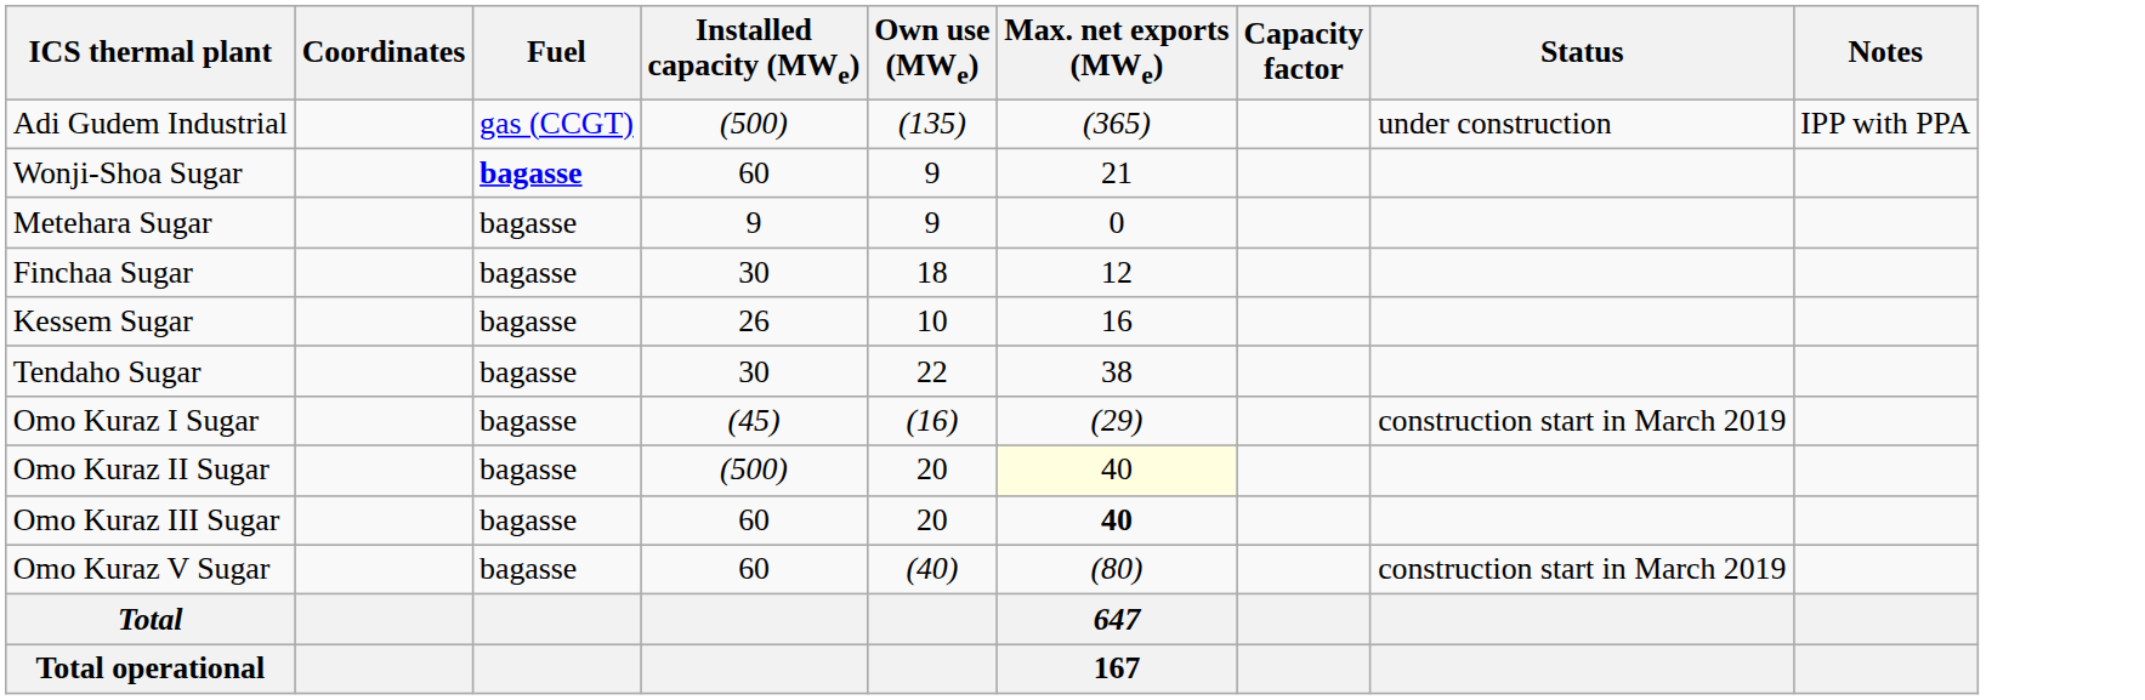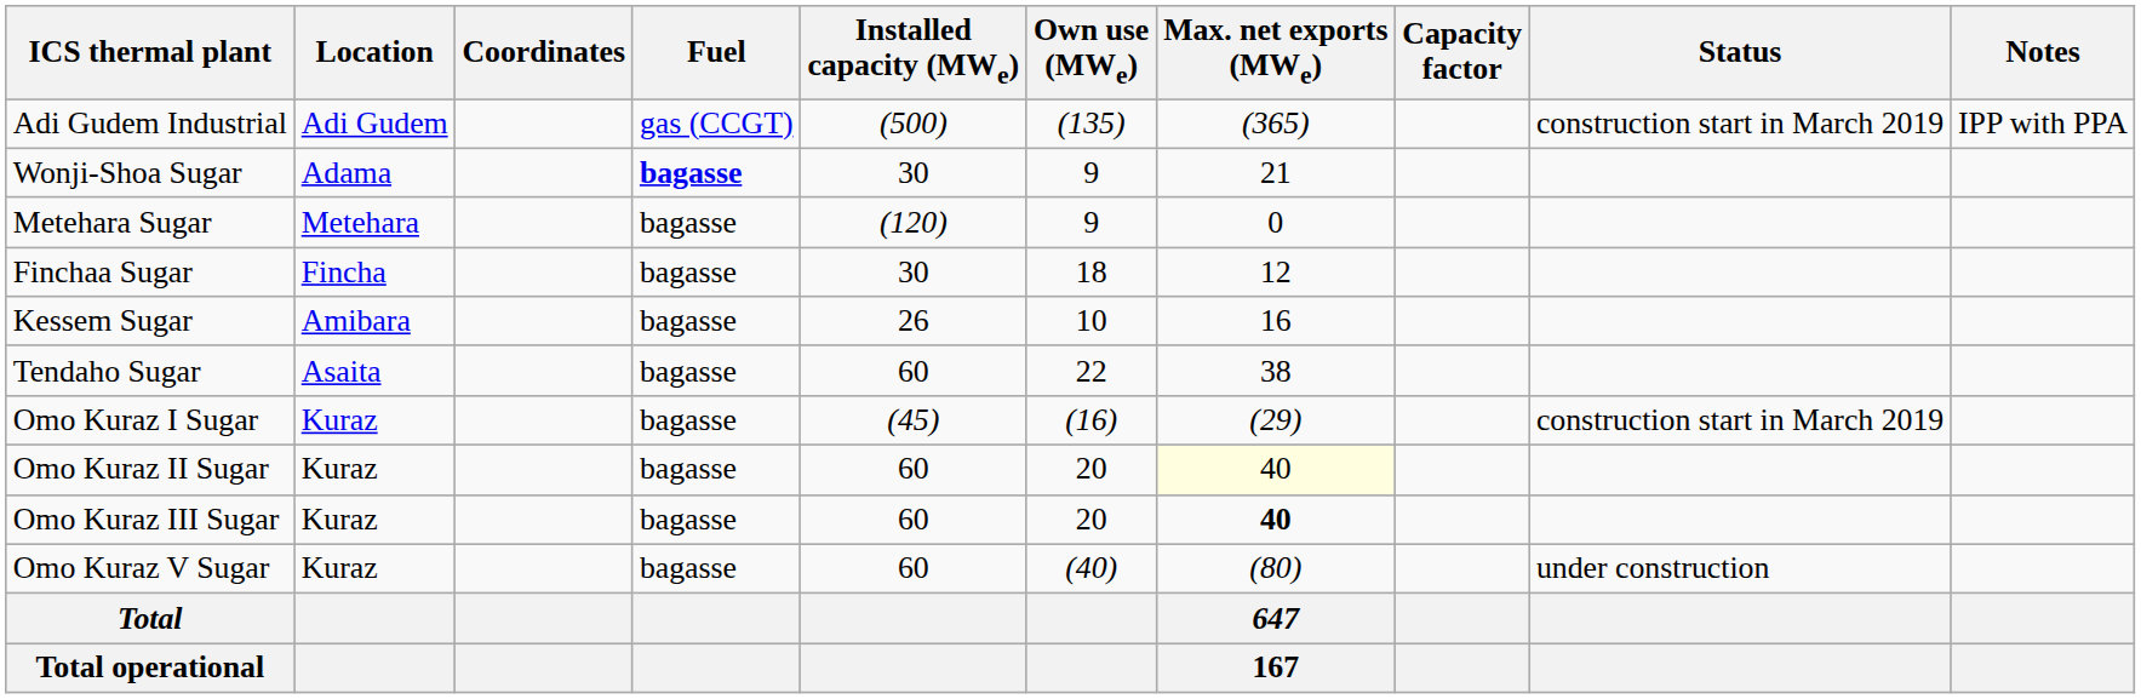+ column: Location | Adi Gudem | Adama | Metehara | Fincha | Amibara | Asaita | Kuraz | Kuraz | Kuraz | Kuraz
Adi Gudem Industrial | Status: under construction -> construction start in March 2019
Wonji-Shoa Sugar | Installed capacity (MWe): 60 -> 30
Metehara Sugar | Installed capacity (MWe): 9 -> (120)
Tendaho Sugar | Installed capacity (MWe): 30 -> 60
Omo Kuraz II Sugar | Installed capacity (MWe): (500) -> 60
Omo Kuraz V Sugar | Status: construction start in March 2019 -> under construction
